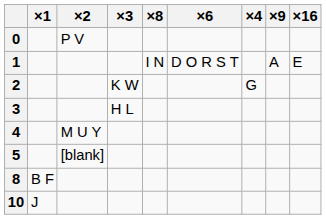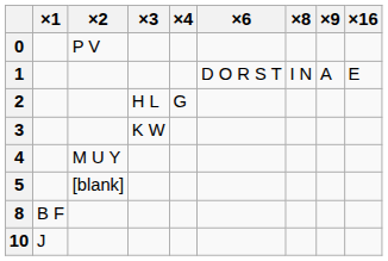columns swapped: ×4 <-> ×8
2 | ×3: K W -> H L
3 | ×3: H L -> K W
